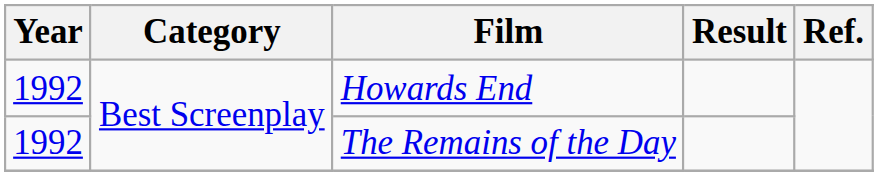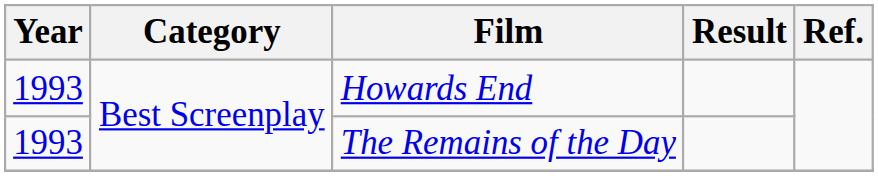Howards End | Year: 1992 -> 1993
The Remains of the Day | Year: 1992 -> 1993
